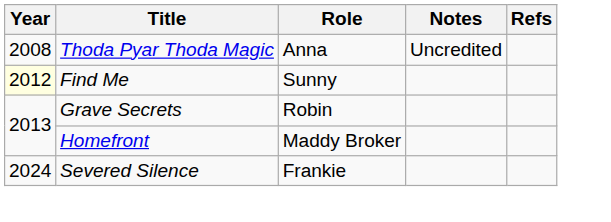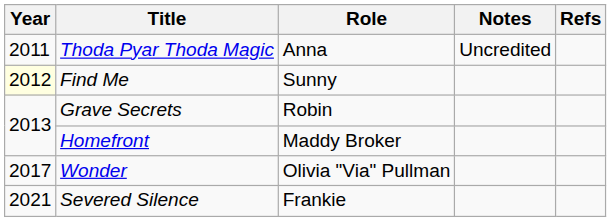Thoda Pyar Thoda Magic | Year: 2008 -> 2011
+ row: 2017 | Wonder | Olivia "Via" Pullman
Severed Silence | Year: 2024 -> 2021
